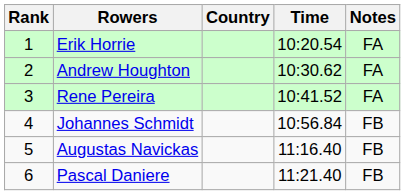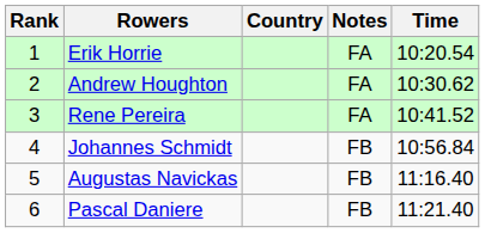columns swapped: Time <-> Notes
